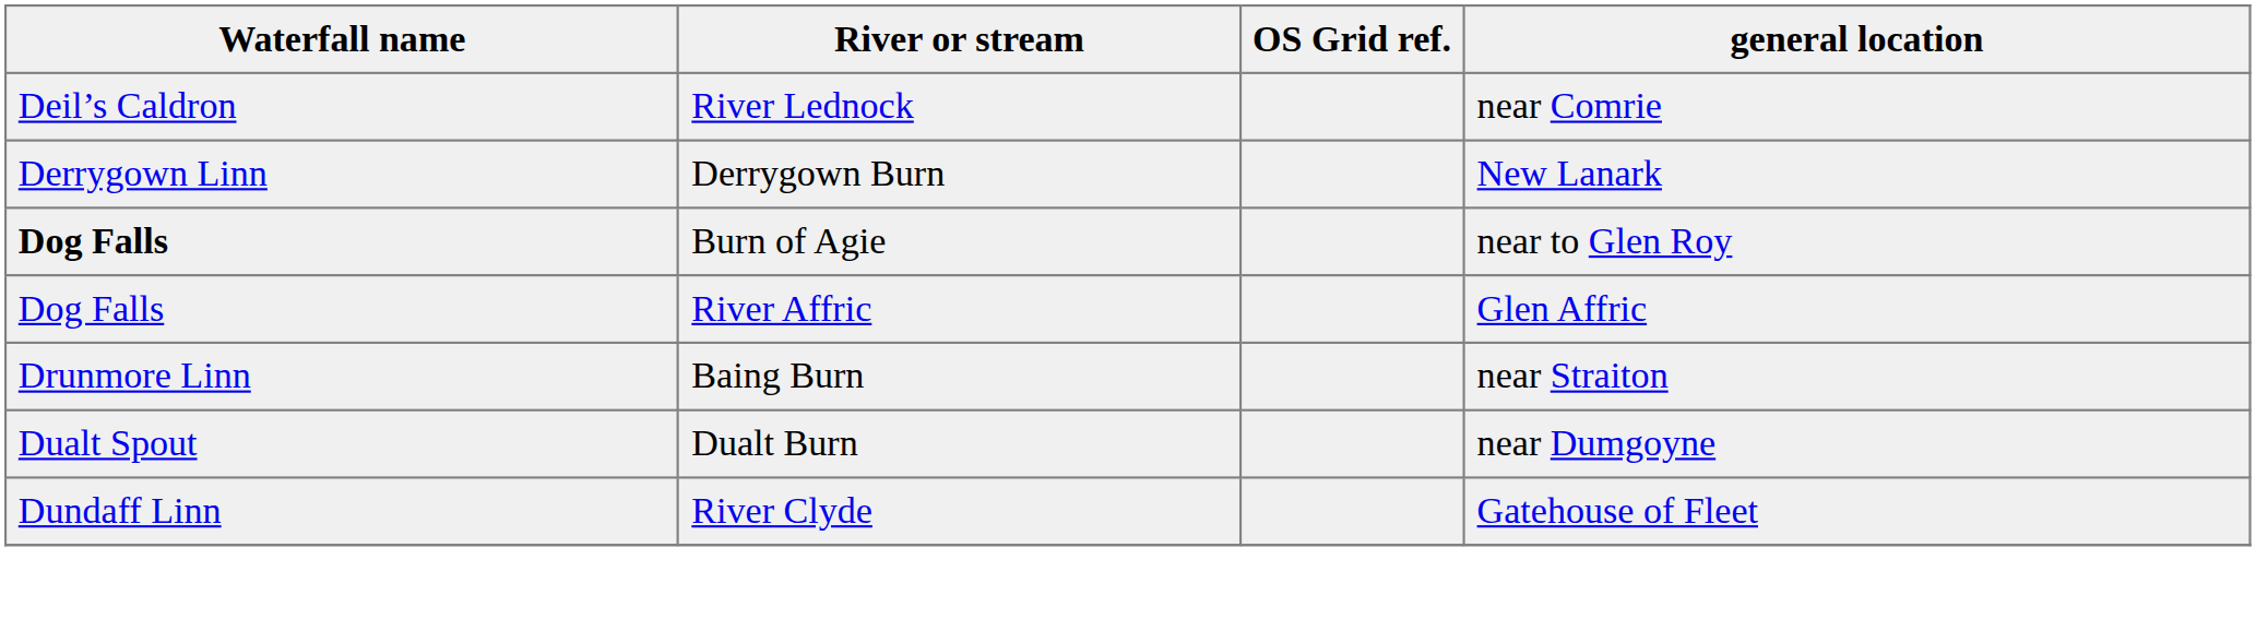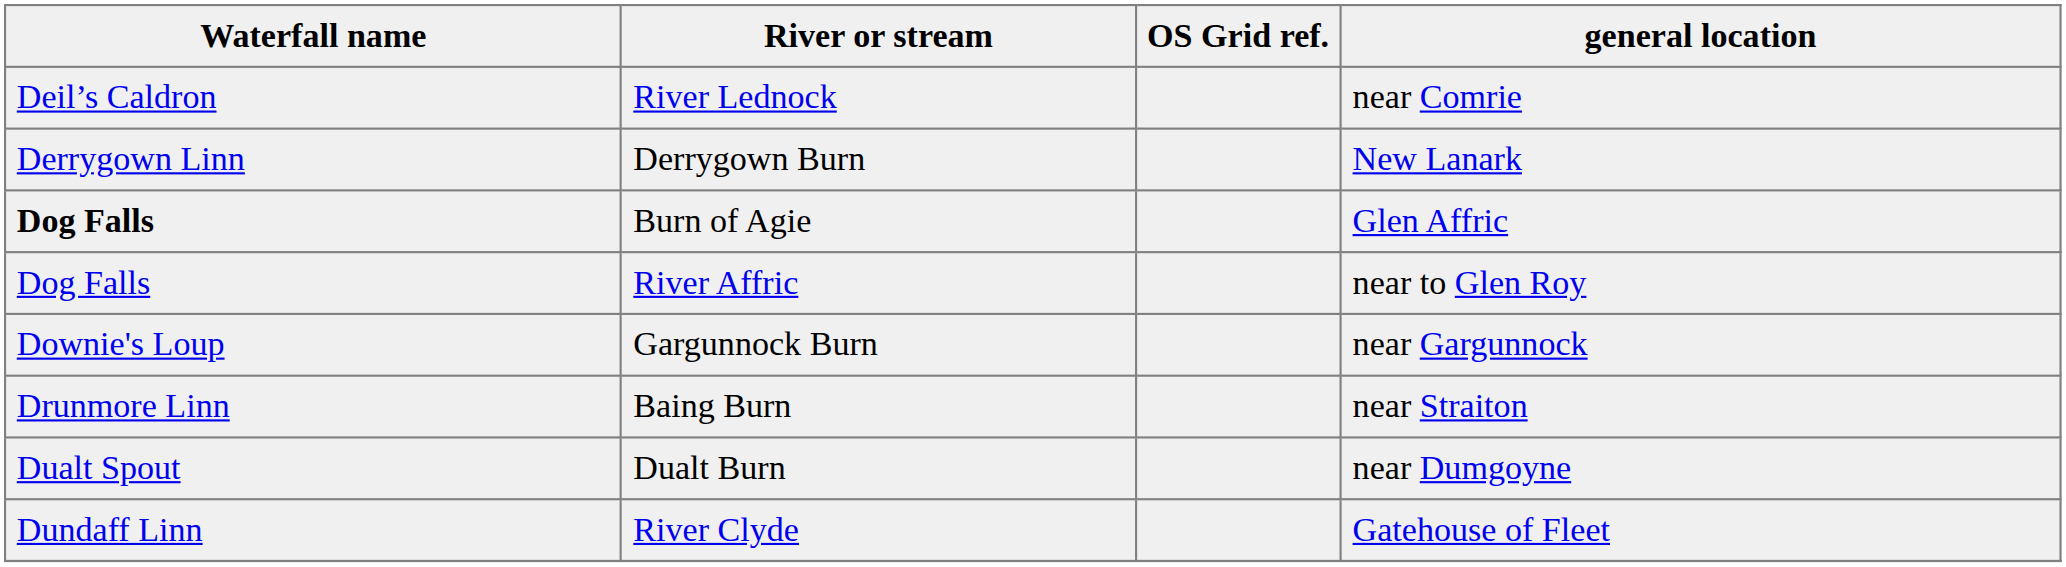Burn of Agie | general location: near to Glen Roy -> Glen Affric
River Affric | general location: Glen Affric -> near to Glen Roy
+ row: Downie's Loup | Gargunnock Burn | near Gargunnock
